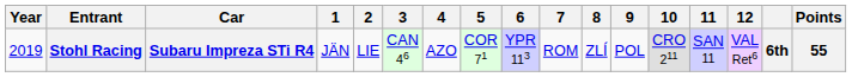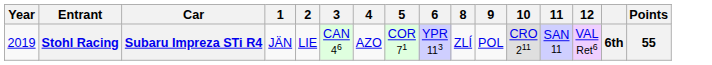- column: 7 | ROM
